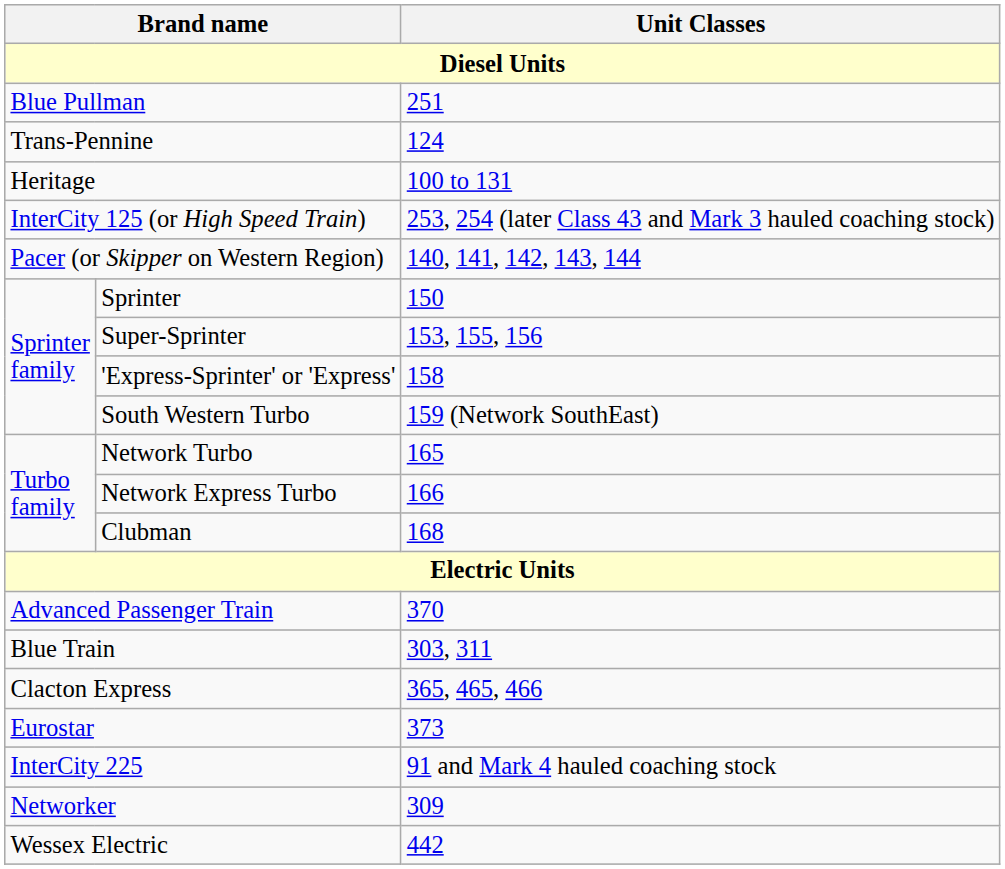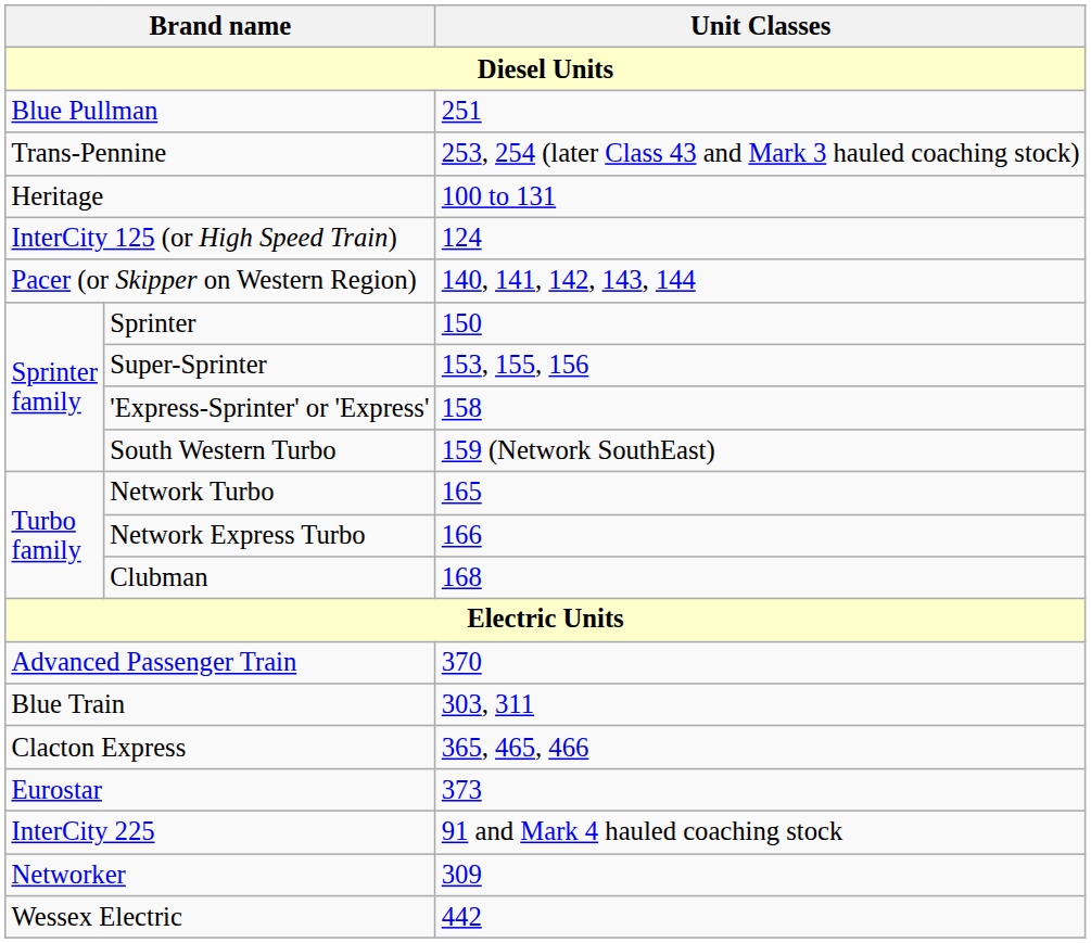Trans-Pennine | Unit Classes: 124 -> 253, 254 (later Class 43 and Mark 3 hauled coaching stock)
InterCity 125 (or High Speed Train) | Unit Classes: 253, 254 (later Class 43 and Mark 3 hauled coaching stock) -> 124
